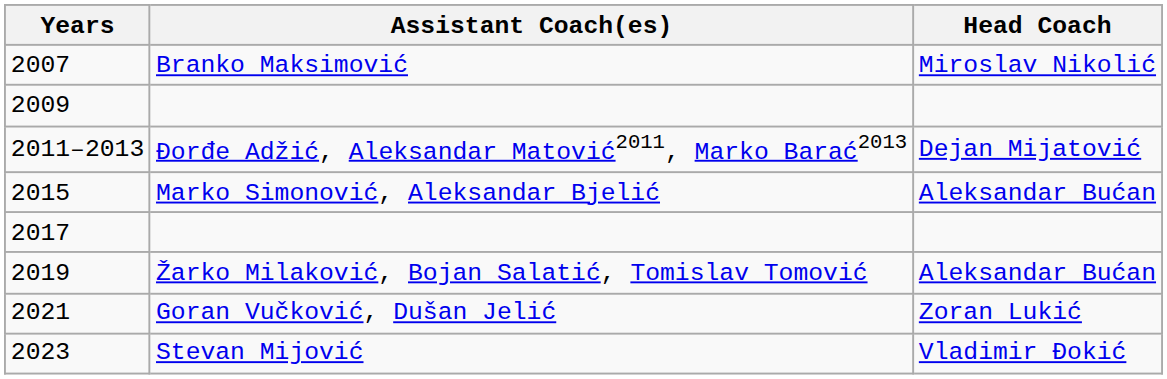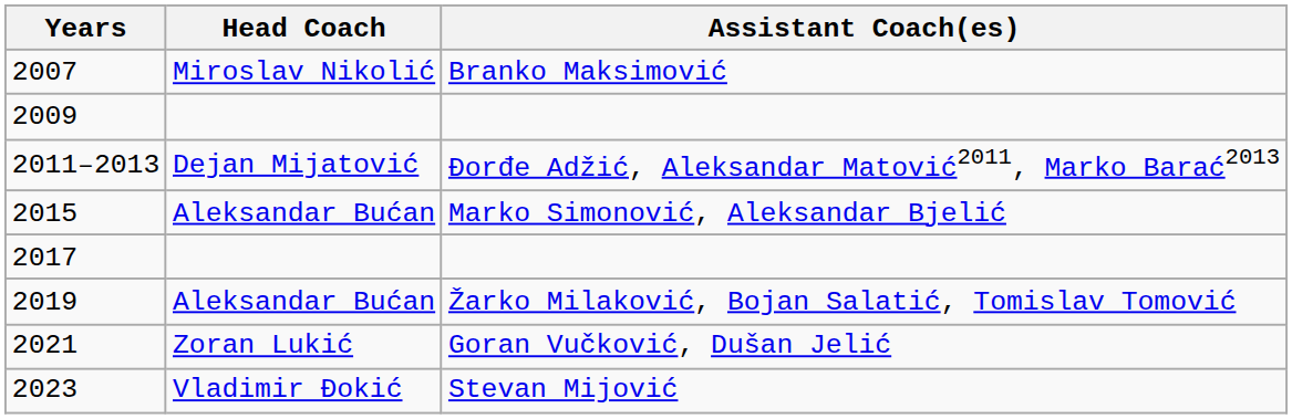columns swapped: Head Coach <-> Assistant Coach(es)
